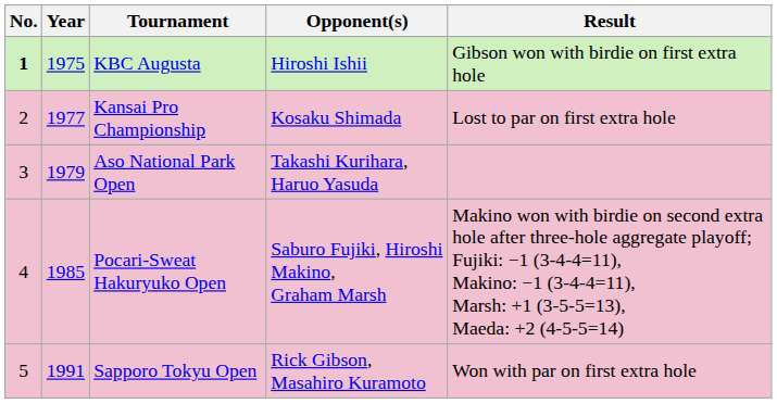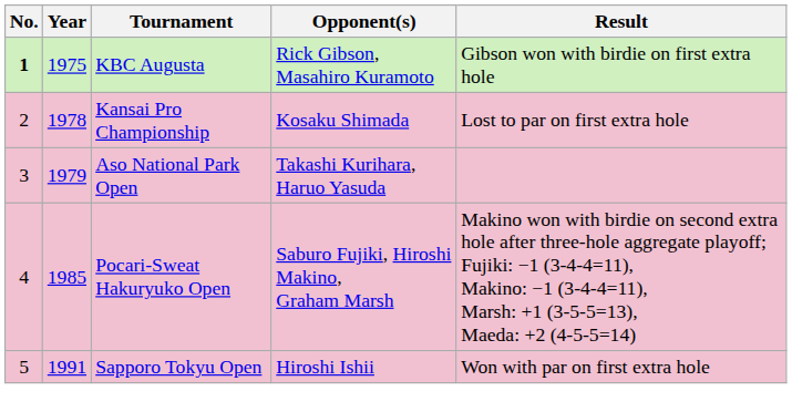KBC Augusta | Opponent(s): Hiroshi Ishii -> Rick Gibson, Masahiro Kuramoto
Kansai Pro Championship | Year: 1977 -> 1978
Sapporo Tokyu Open | Opponent(s): Rick Gibson, Masahiro Kuramoto -> Hiroshi Ishii
